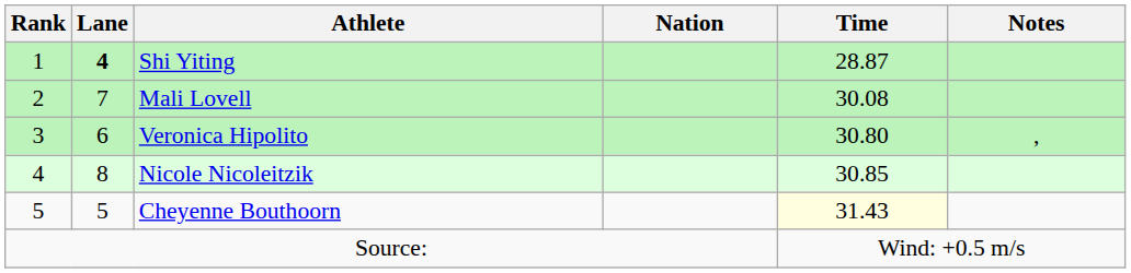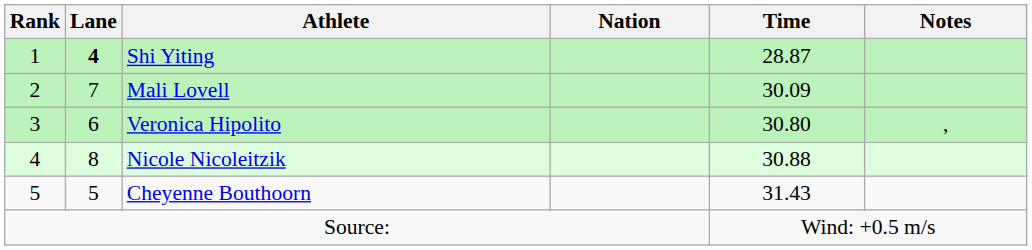Mali Lovell | Time: 30.08 -> 30.09
Nicole Nicoleitzik | Time: 30.85 -> 30.88
Cheyenne Bouthoorn | Time: lightyellow background -> no background
